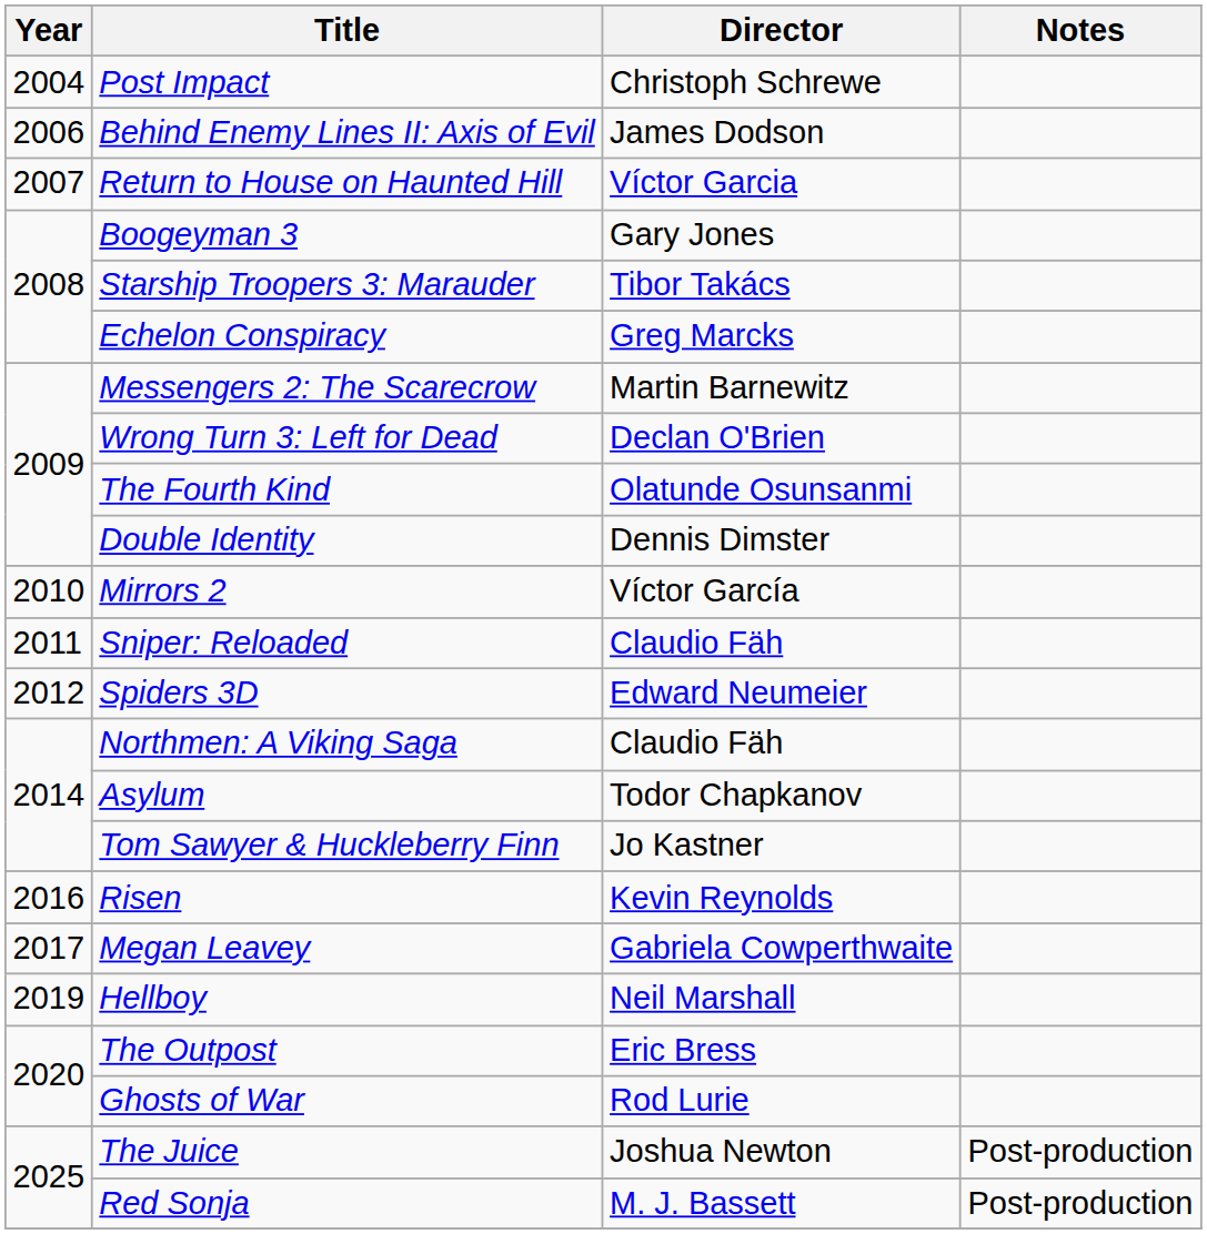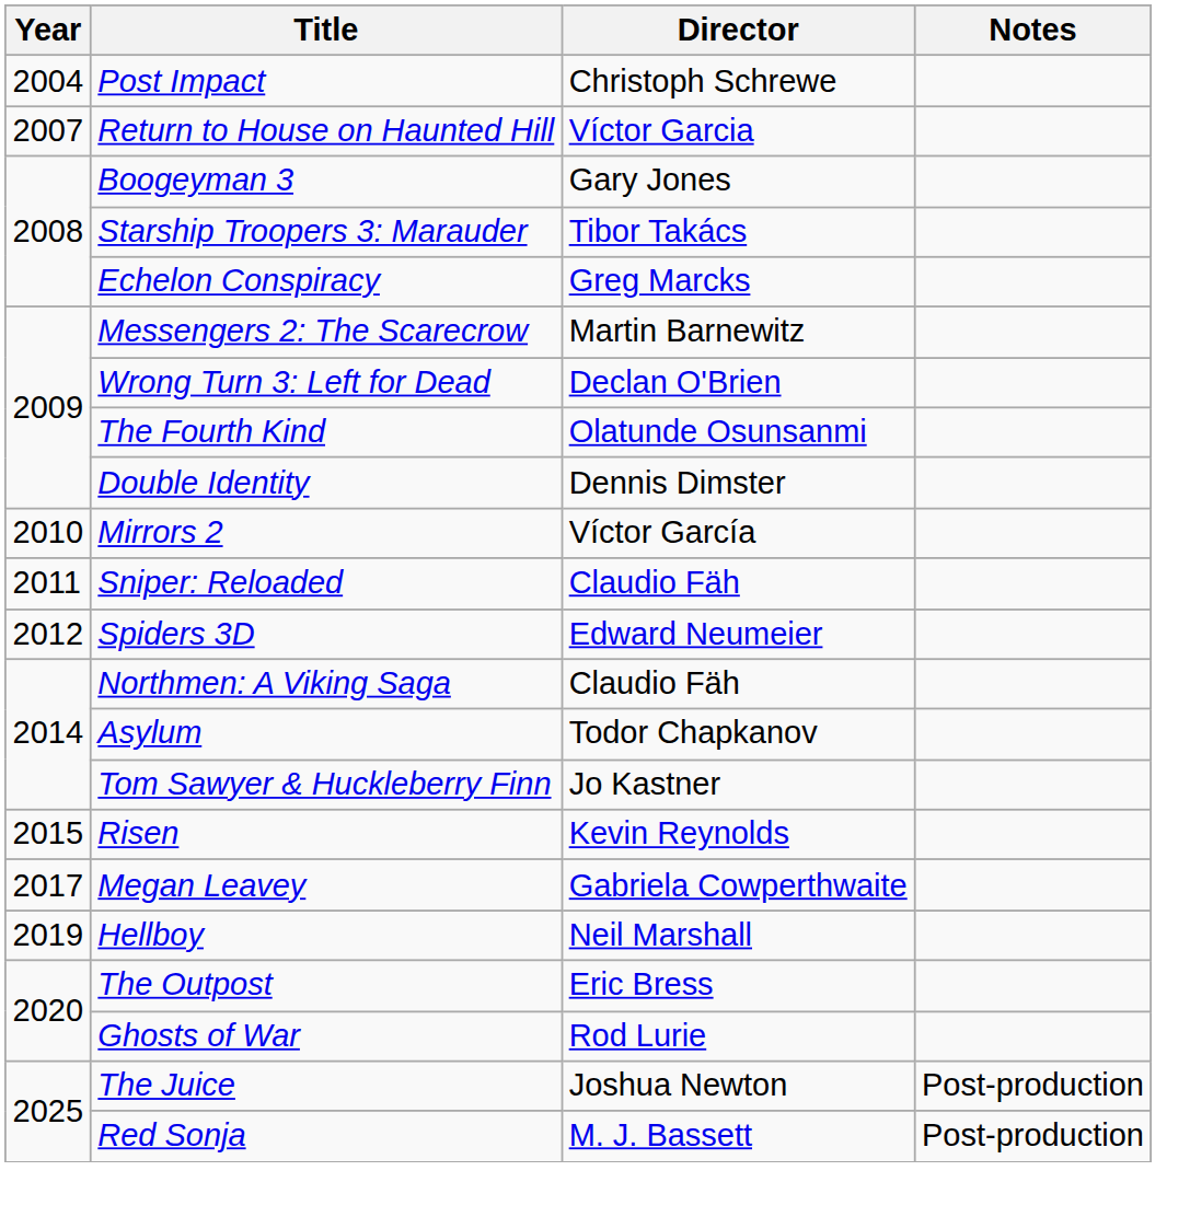- row: 2006 | Behind Enemy Lines II: Axis of Evil | James Dodson
Risen | Year: 2016 -> 2015
